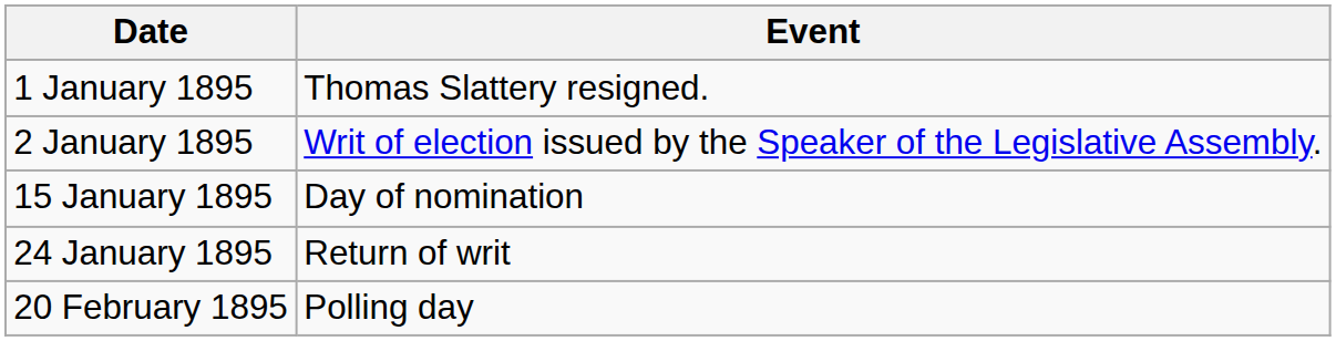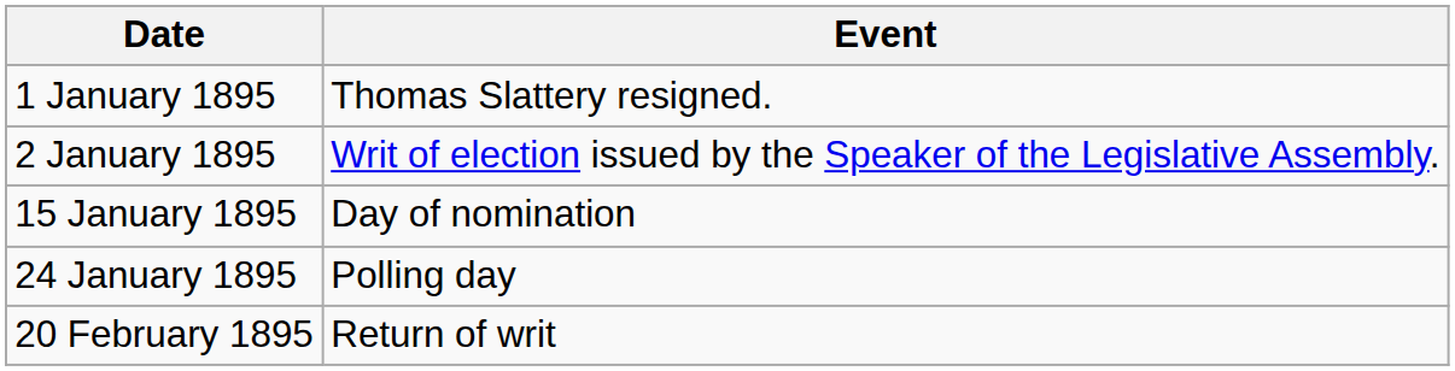24 January 1895 | Event: Return of writ -> Polling day
20 February 1895 | Event: Polling day -> Return of writ
